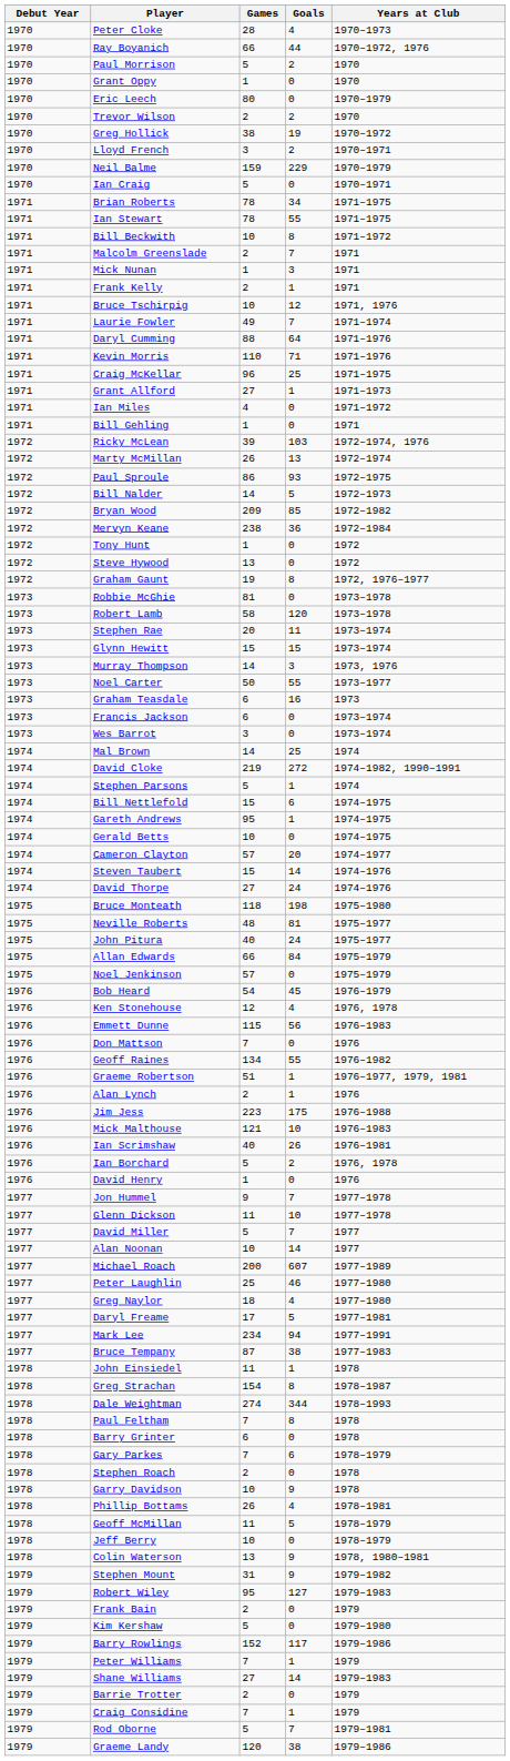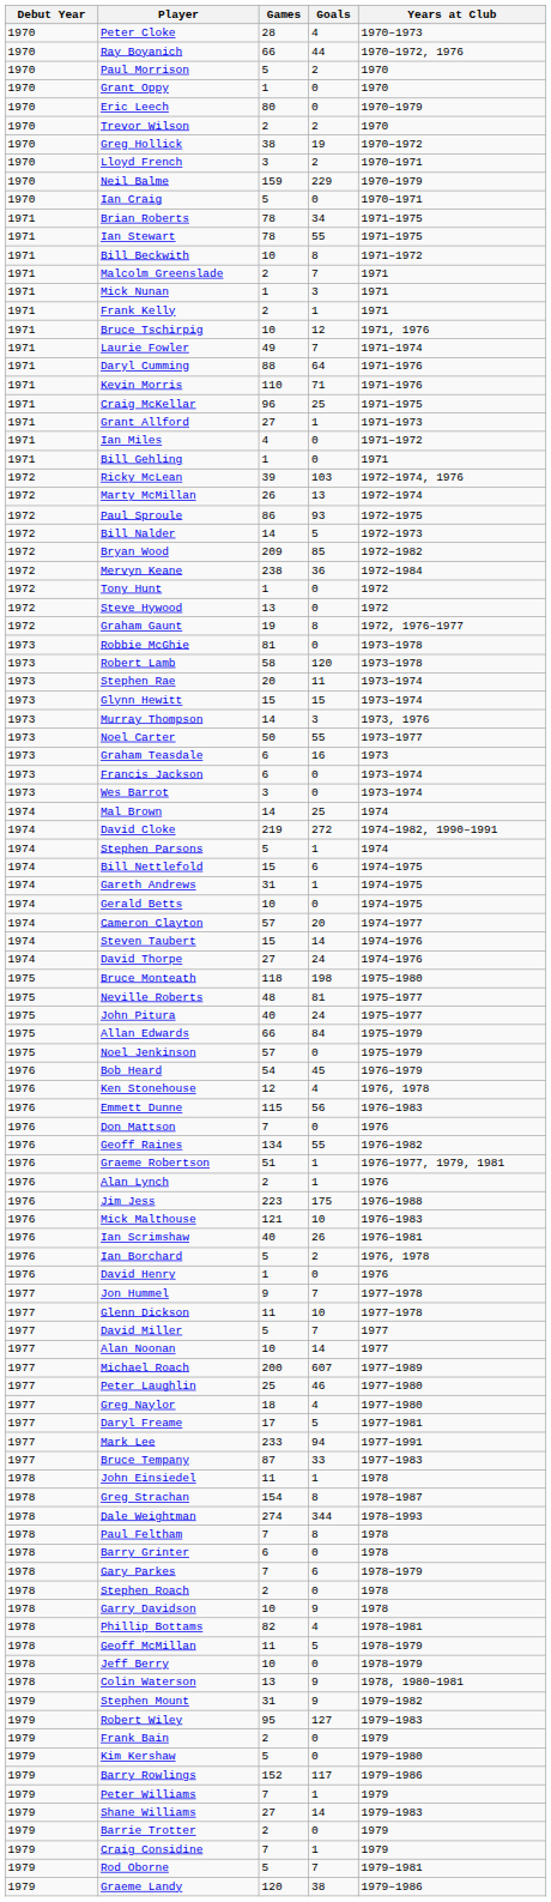Gareth Andrews | Games: 95 -> 31
Mark Lee | Games: 234 -> 233
Bruce Tempany | Goals: 38 -> 33
Phillip Bottams | Games: 26 -> 82
